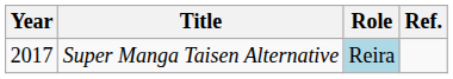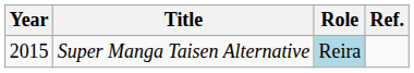Super Manga Taisen Alternative | Year: 2017 -> 2015
